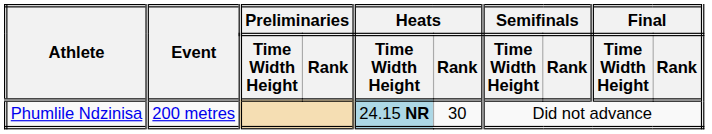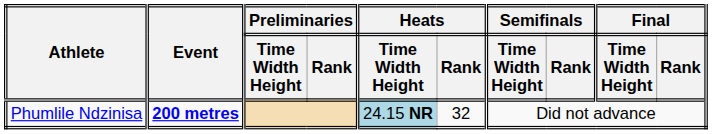Phumlile Ndzinisa | Event: normal -> bold
Phumlile Ndzinisa | Heats / Rank: 30 -> 32
